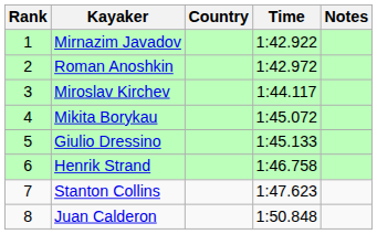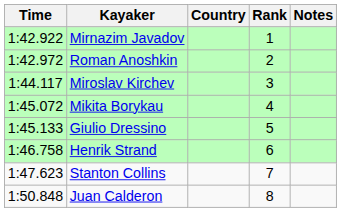columns swapped: Rank <-> Time
